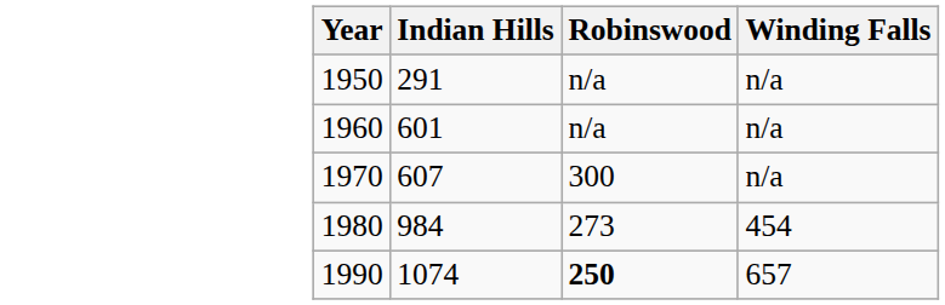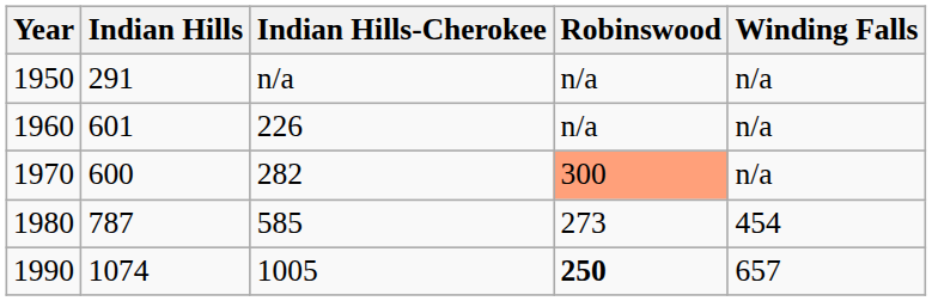+ column: Indian Hills-Cherokee | n/a | 226 | 282 | 585 | 1005
1970 | Indian Hills: 607 -> 600
1970 | Robinswood: no background -> lightsalmon background
1980 | Indian Hills: 984 -> 787
